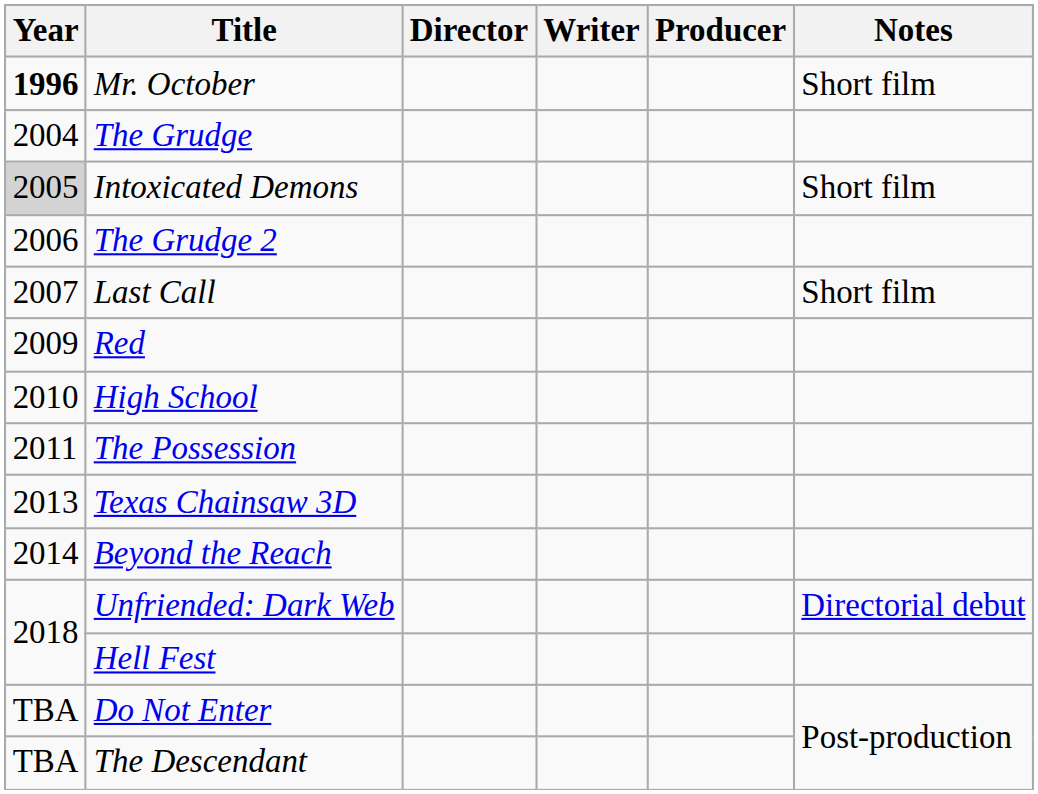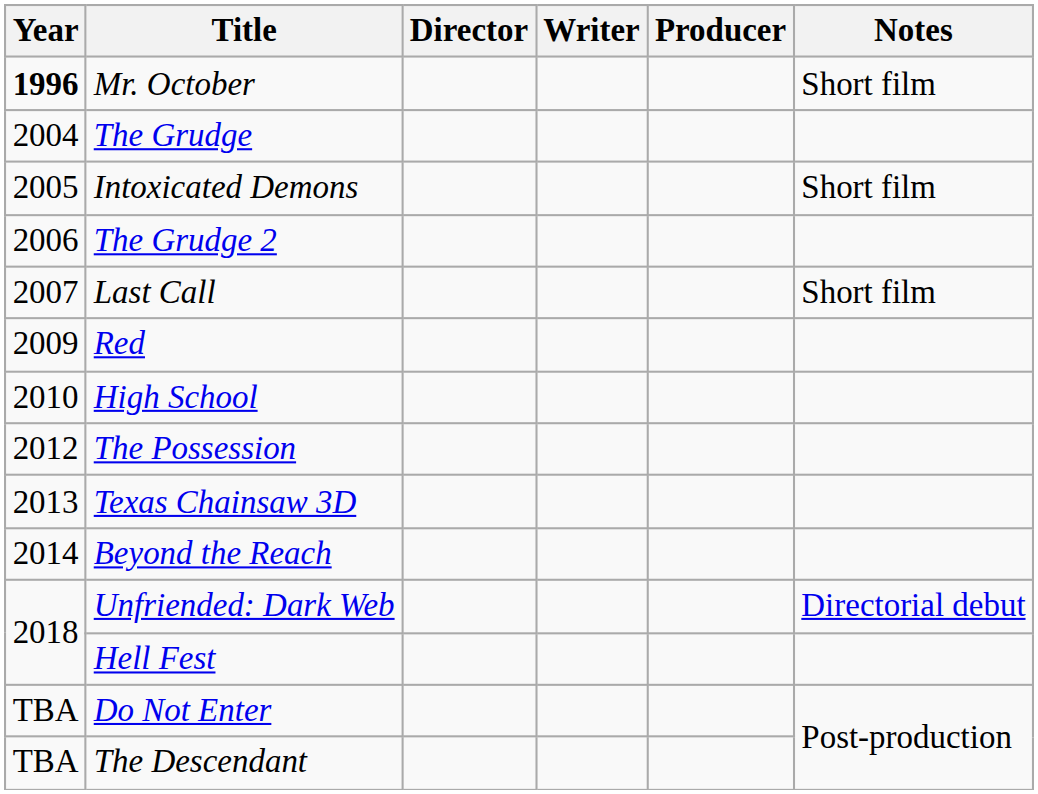Intoxicated Demons | Year: lightgrey background -> no background
The Possession | Year: 2011 -> 2012
